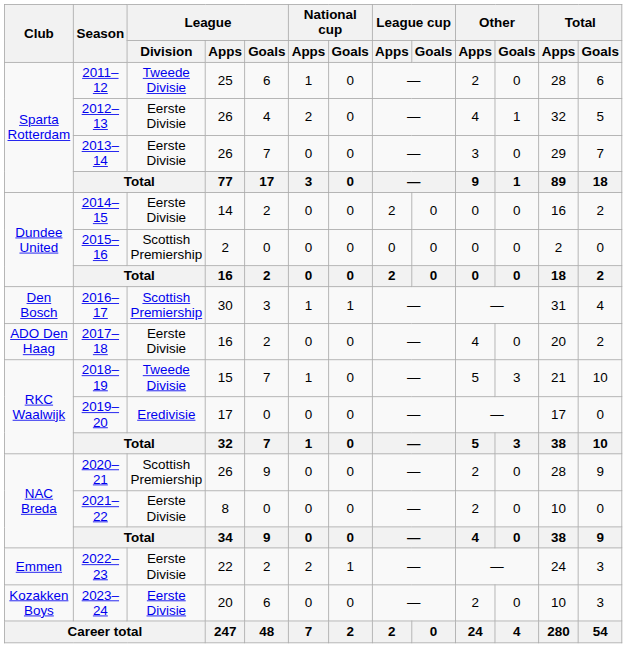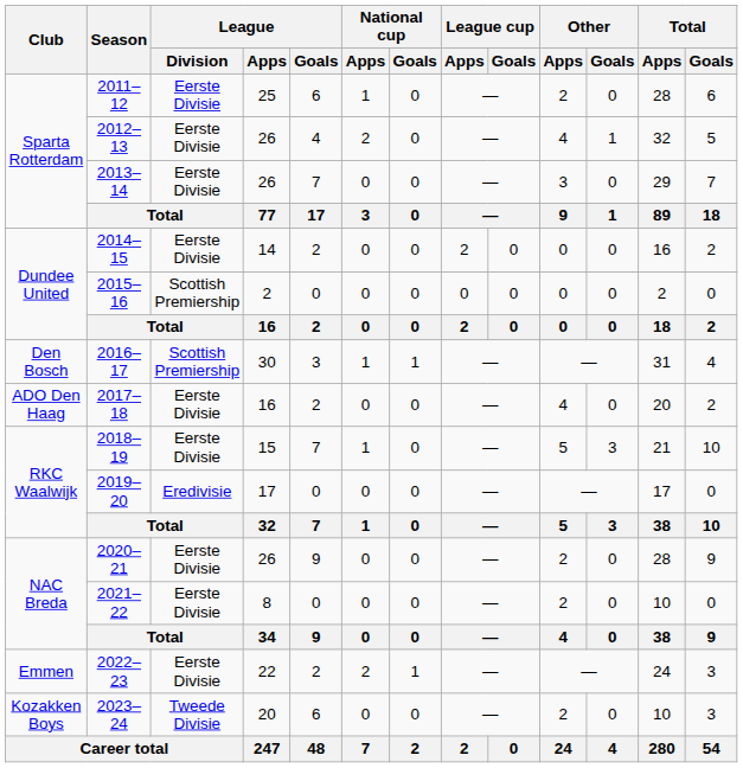2011–12 | League / Division: Tweede Divisie -> Eerste Divisie
2018–19 | League / Division: Tweede Divisie -> Eerste Divisie
2020–21 | League / Division: Scottish Premiership -> Eerste Divisie
2023–24 | League / Division: Eerste Divisie -> Tweede Divisie
